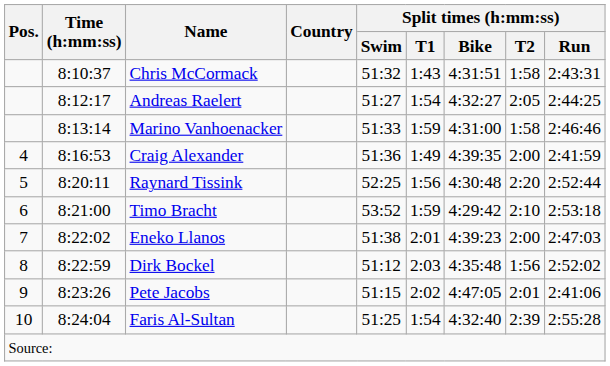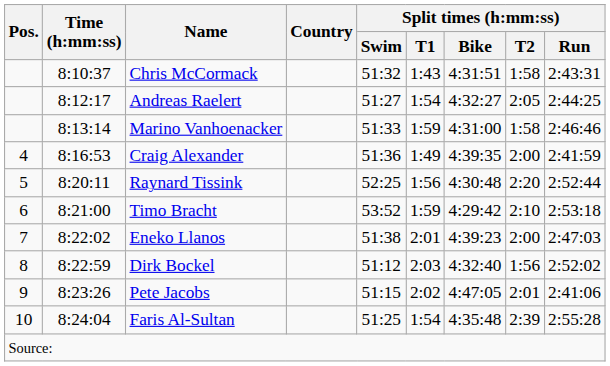Dirk Bockel | Split times (h:mm:ss) / Bike: 4:35:48 -> 4:32:40
Faris Al-Sultan | Split times (h:mm:ss) / Bike: 4:32:40 -> 4:35:48
